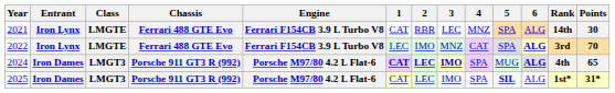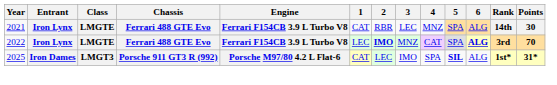2022 | 2: normal -> bold
- row: 2024 | Iron Dames | LMGT3 | Porsche 911 GT3 R (992) | Porsche M97/80 4.2 L Flat-6 | CAT | LEC | IMO | SPA | MUG | ALG | 4th | 65
